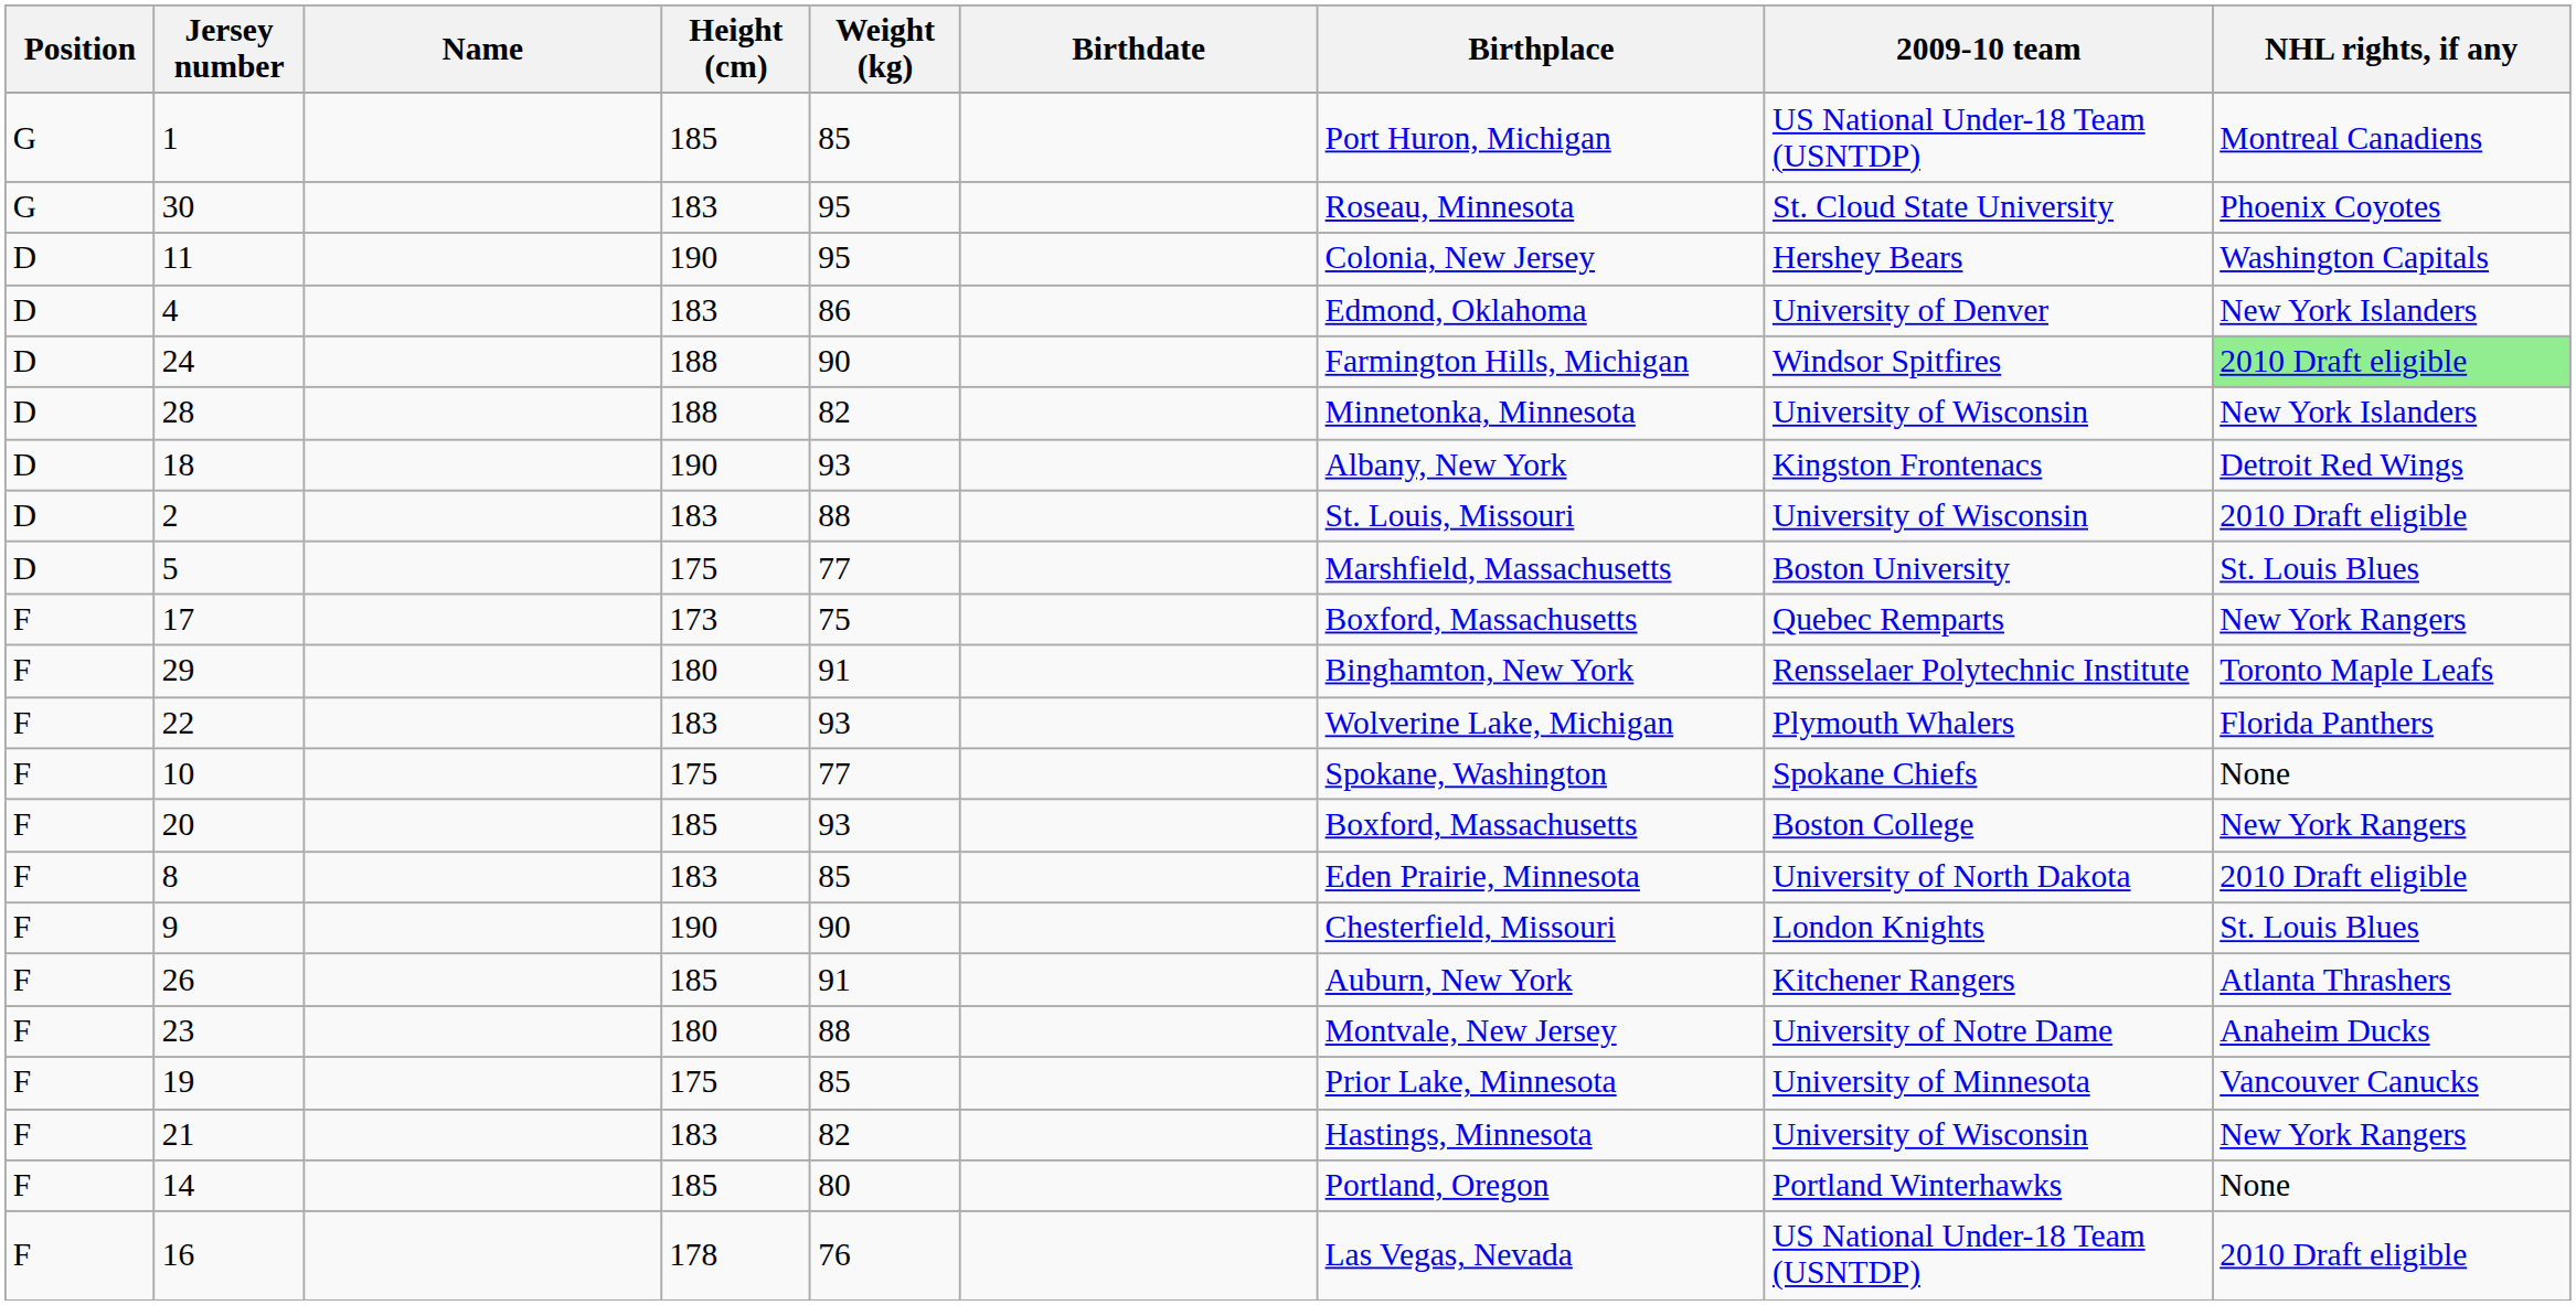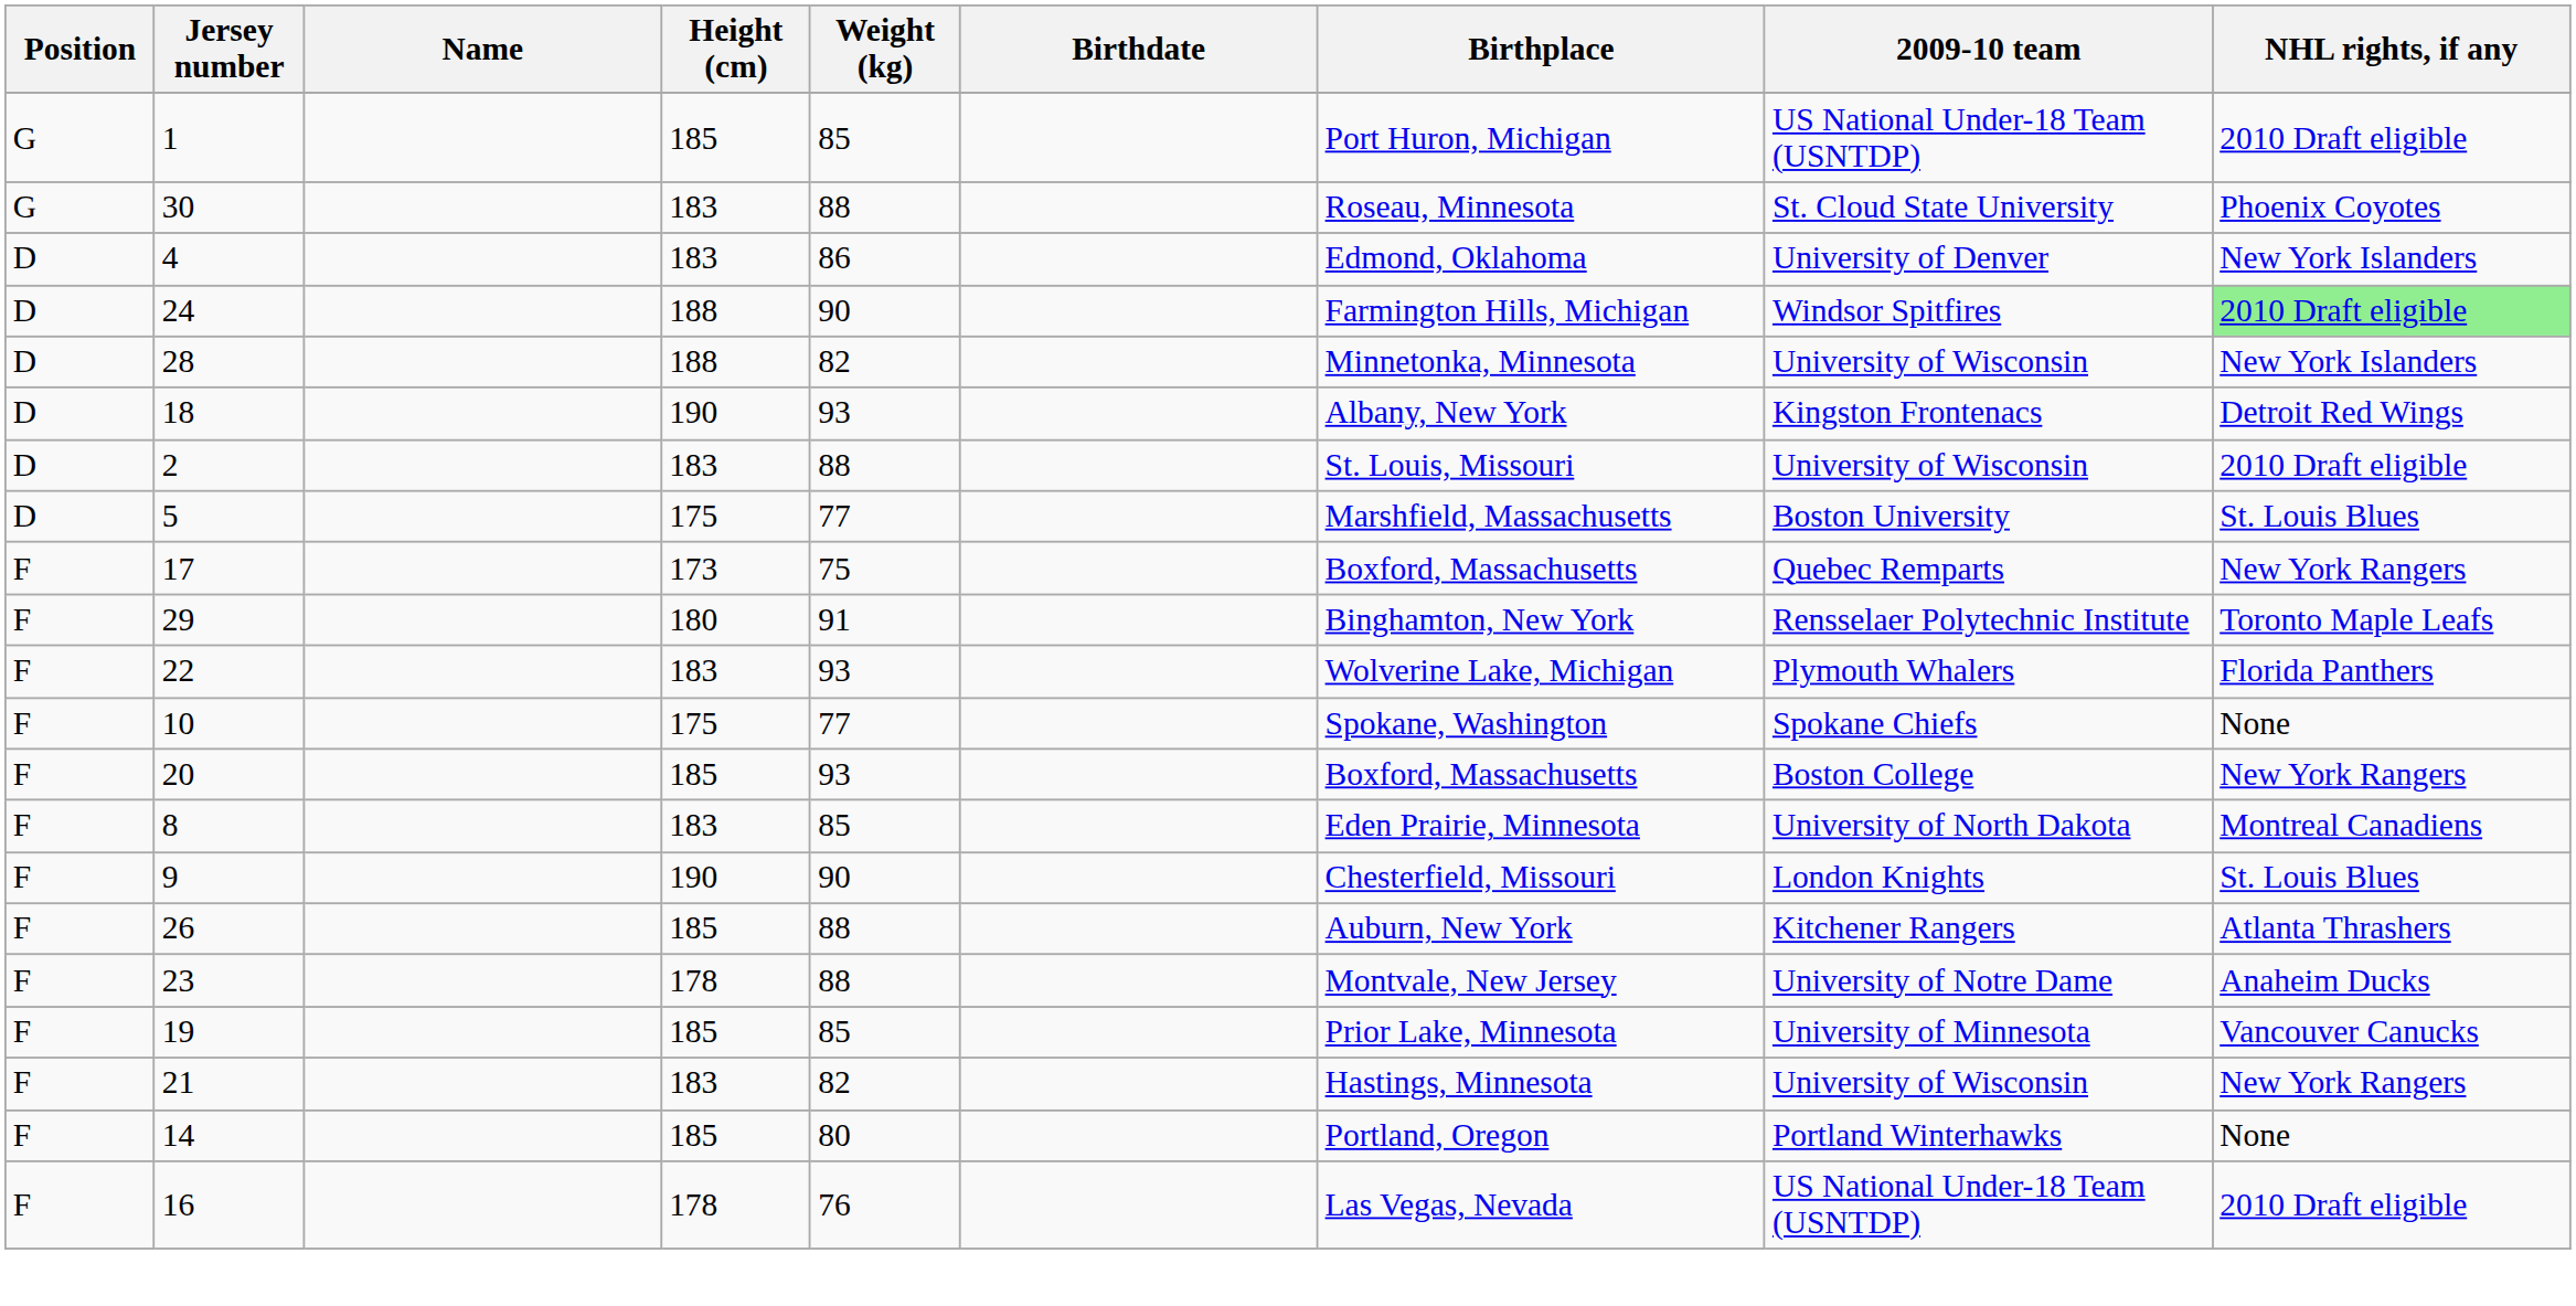1 | NHL rights, if any: Montreal Canadiens -> 2010 Draft eligible
30 | Weight (kg): 95 -> 88
- row: D | 11 | 190 | 95 | Colonia, New Jersey | Hershey Bears | Washington Capitals
8 | NHL rights, if any: 2010 Draft eligible -> Montreal Canadiens
26 | Weight (kg): 91 -> 88
23 | Height (cm): 180 -> 178
19 | Height (cm): 175 -> 185
